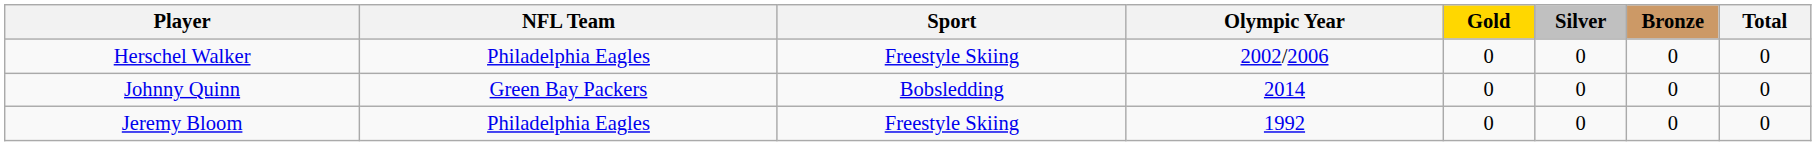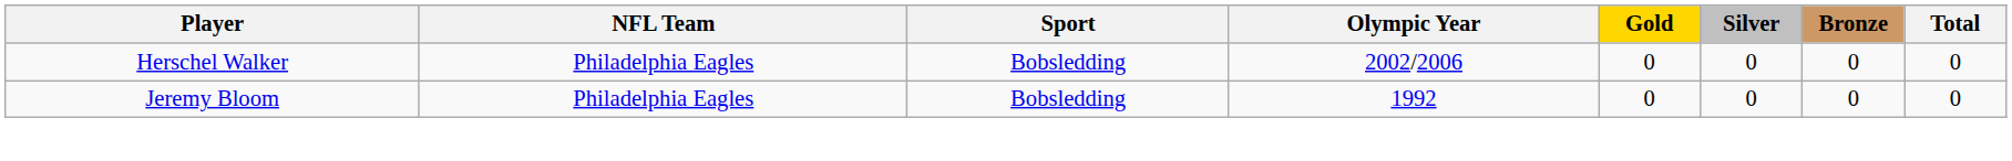Herschel Walker | Sport: Freestyle Skiing -> Bobsledding
- row: Johnny Quinn | Green Bay Packers | Bobsledding | 2014 | 0 | 0 | 0 | 0
Jeremy Bloom | Sport: Freestyle Skiing -> Bobsledding
